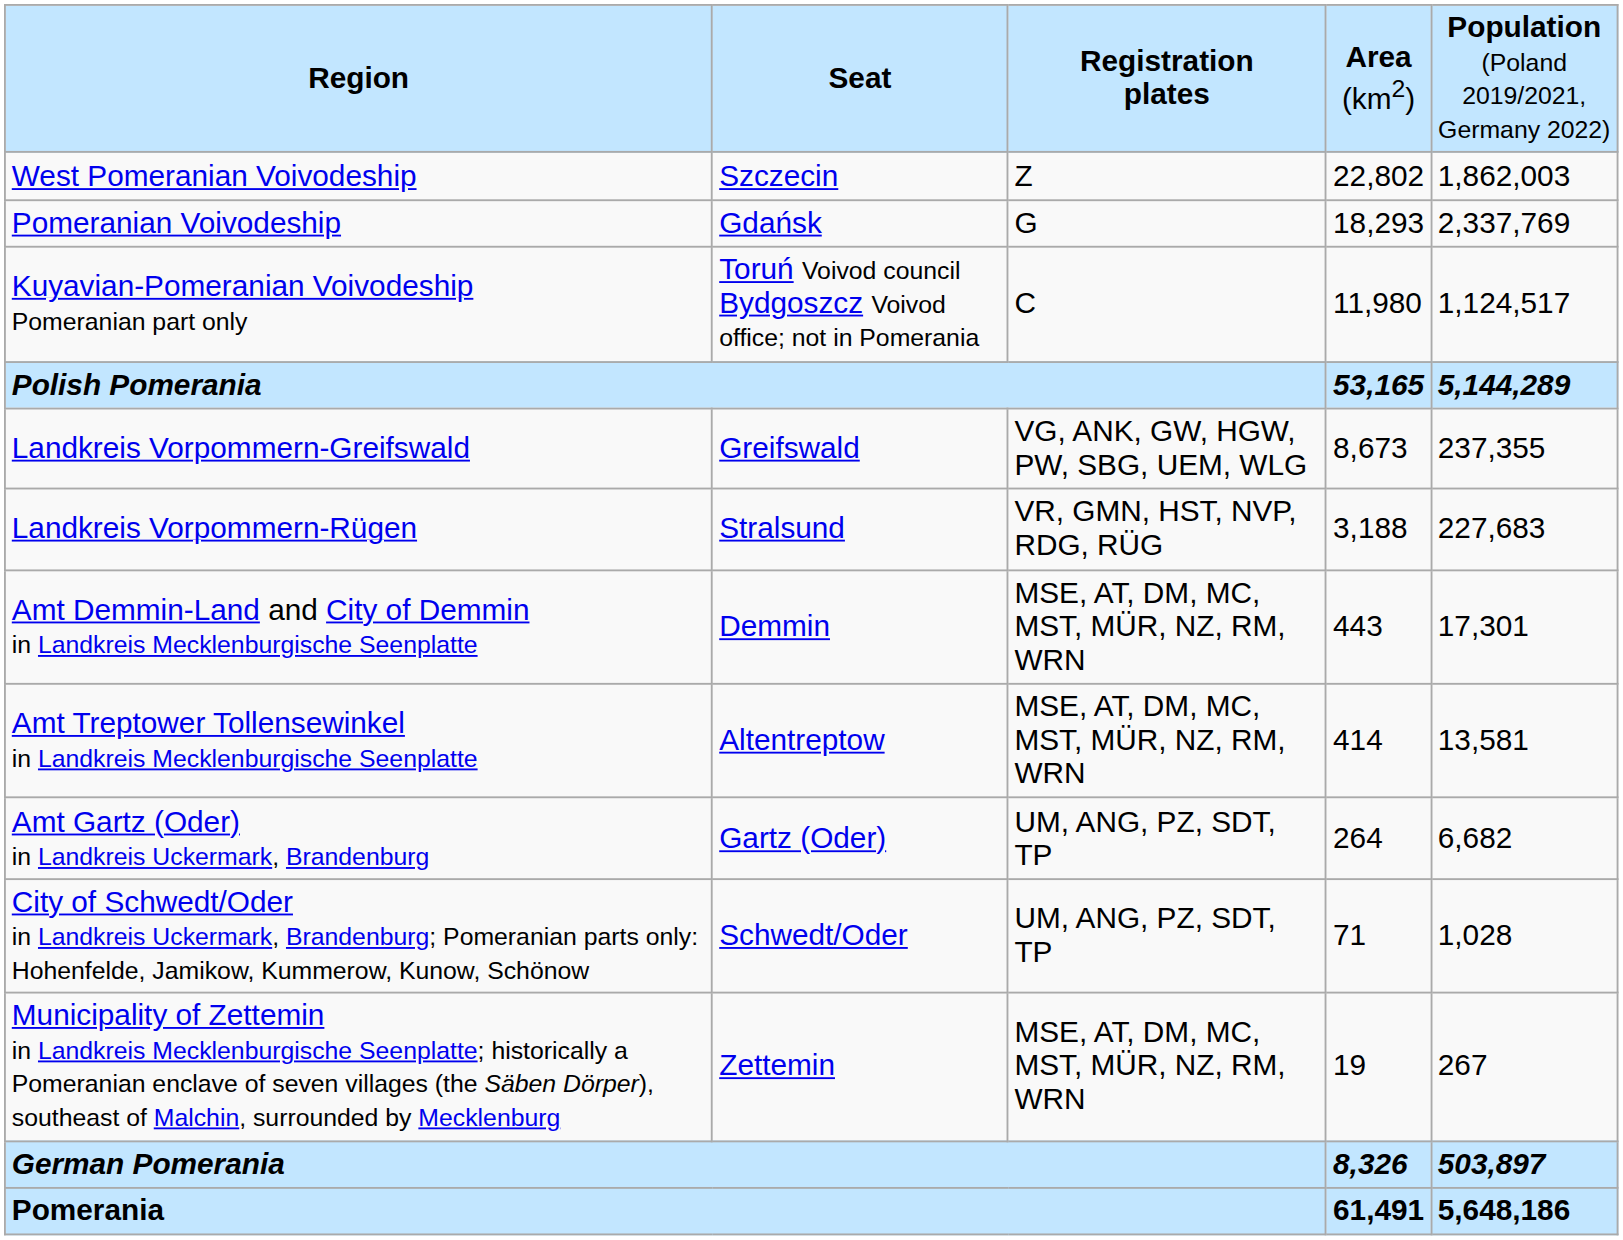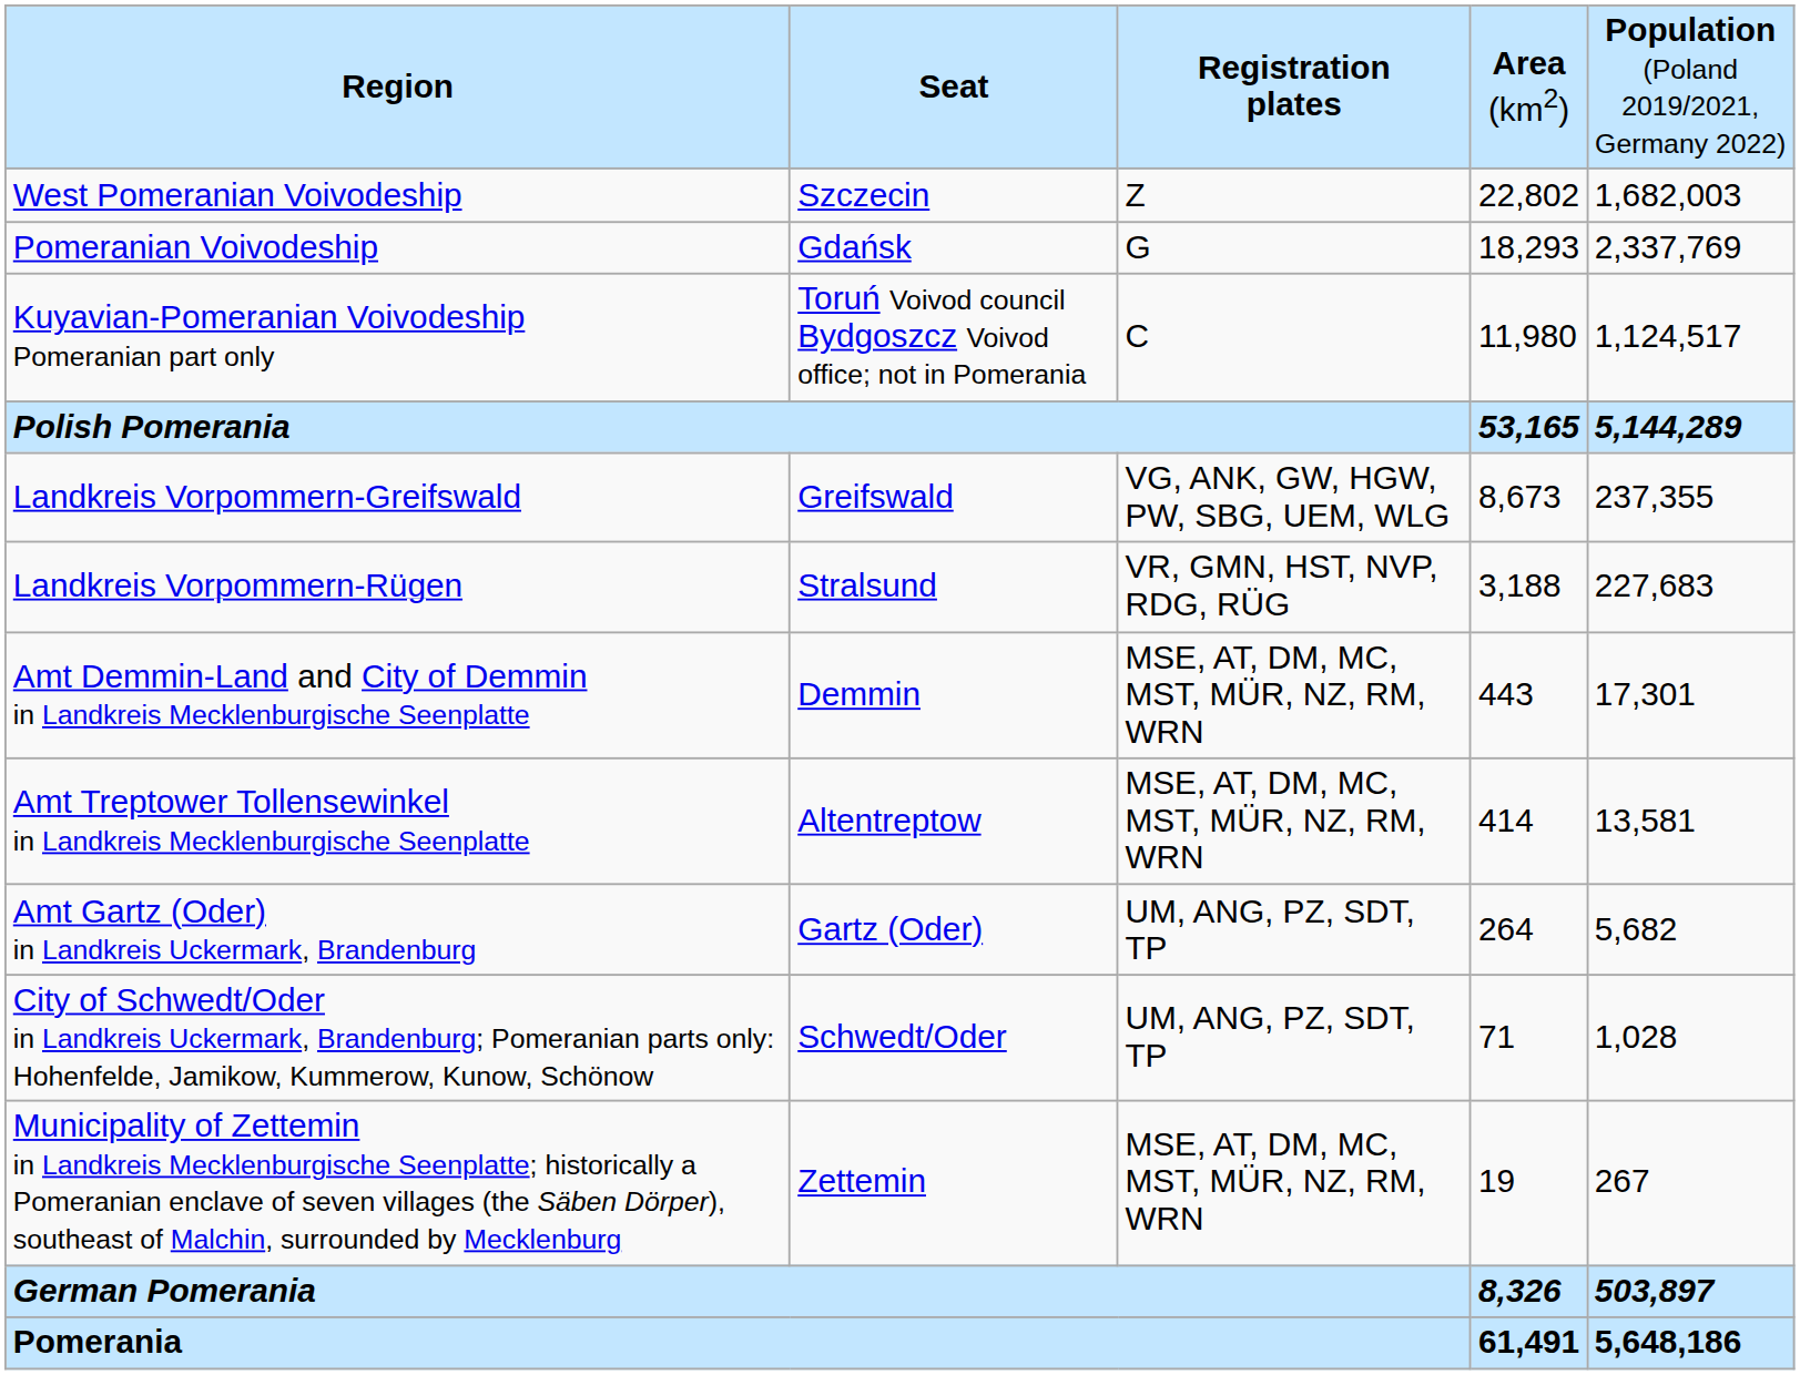West Pomeranian Voivodeship | column 5: 1,862,003 -> 1,682,003
Amt Gartz (Oder) in Landkreis Uckermark, Brandenburg | column 5: 6,682 -> 5,682
